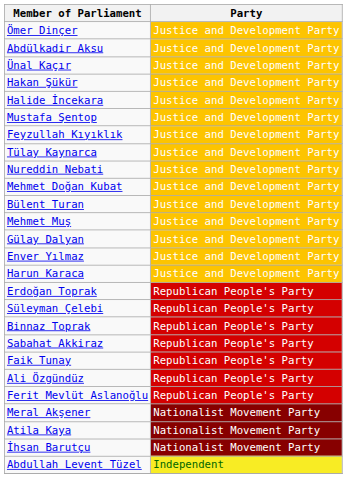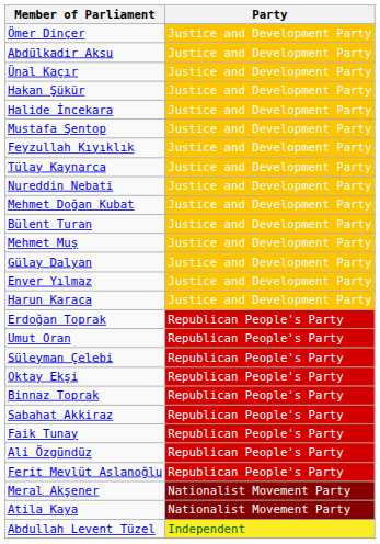+ row: Umut Oran | Republican People's Party
+ row: Oktay Ekşi | Republican People's Party
- row: İhsan Barutçu | Nationalist Movement Party
